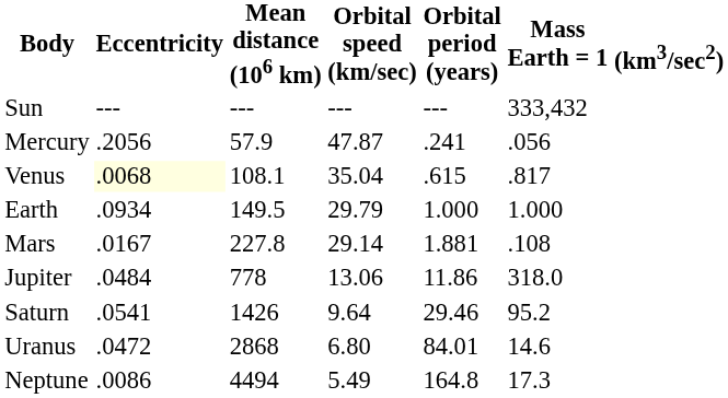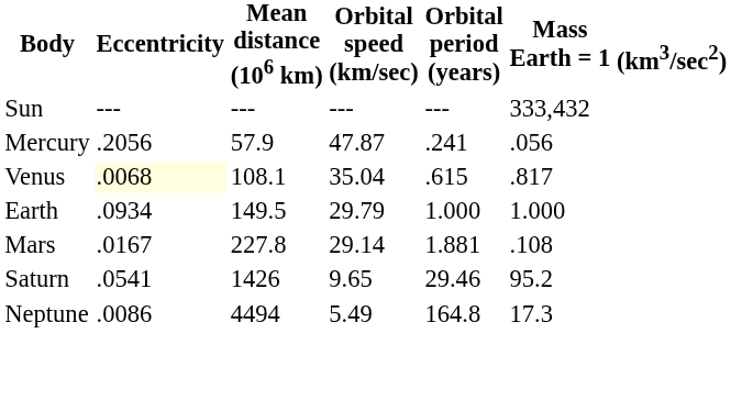- row: Jupiter | .0484 | 778 | 13.06 | 11.86 | 318.0
Saturn | Orbital speed (km/sec): 9.64 -> 9.65
- row: Uranus | .0472 | 2868 | 6.80 | 84.01 | 14.6
